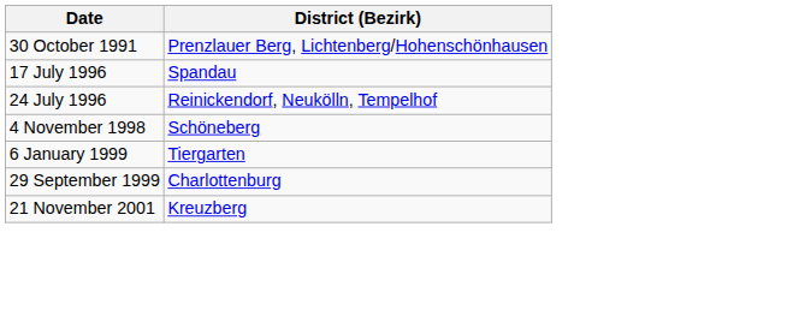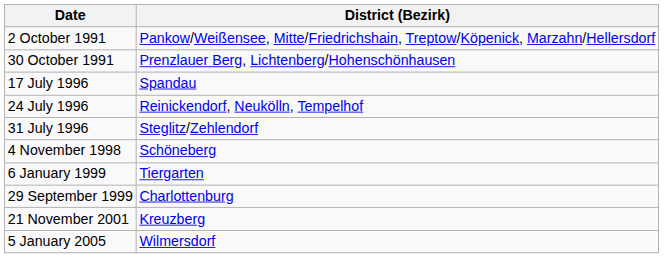+ row: 2 October 1991 | Pankow/Weißensee, Mitte/Friedrichshain, Treptow/Köpenick, Marzahn/Hellersdorf
+ row: 31 July 1996 | Steglitz/Zehlendorf
+ row: 5 January 2005 | Wilmersdorf
